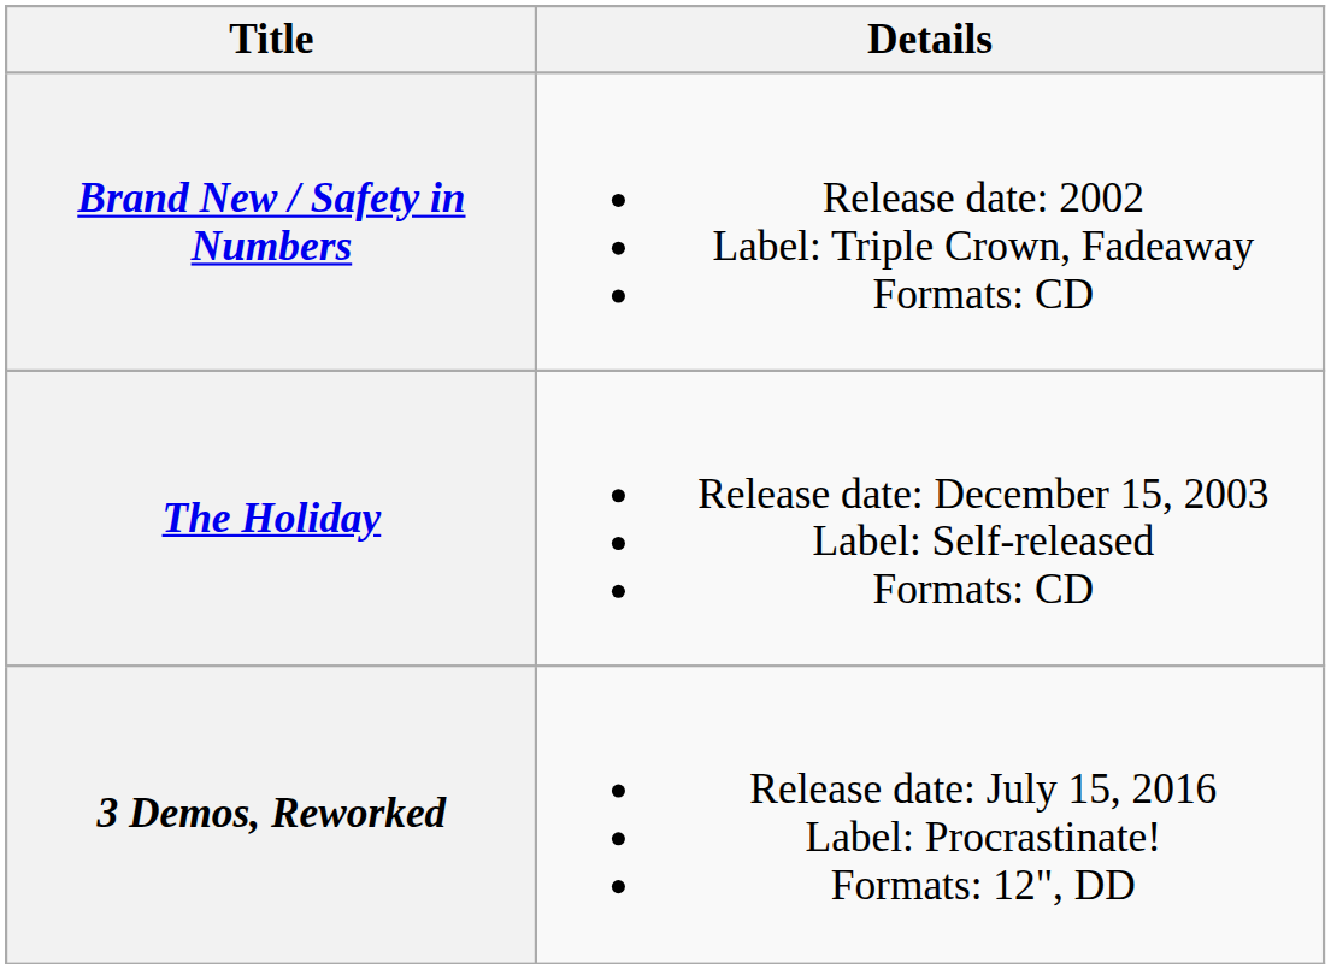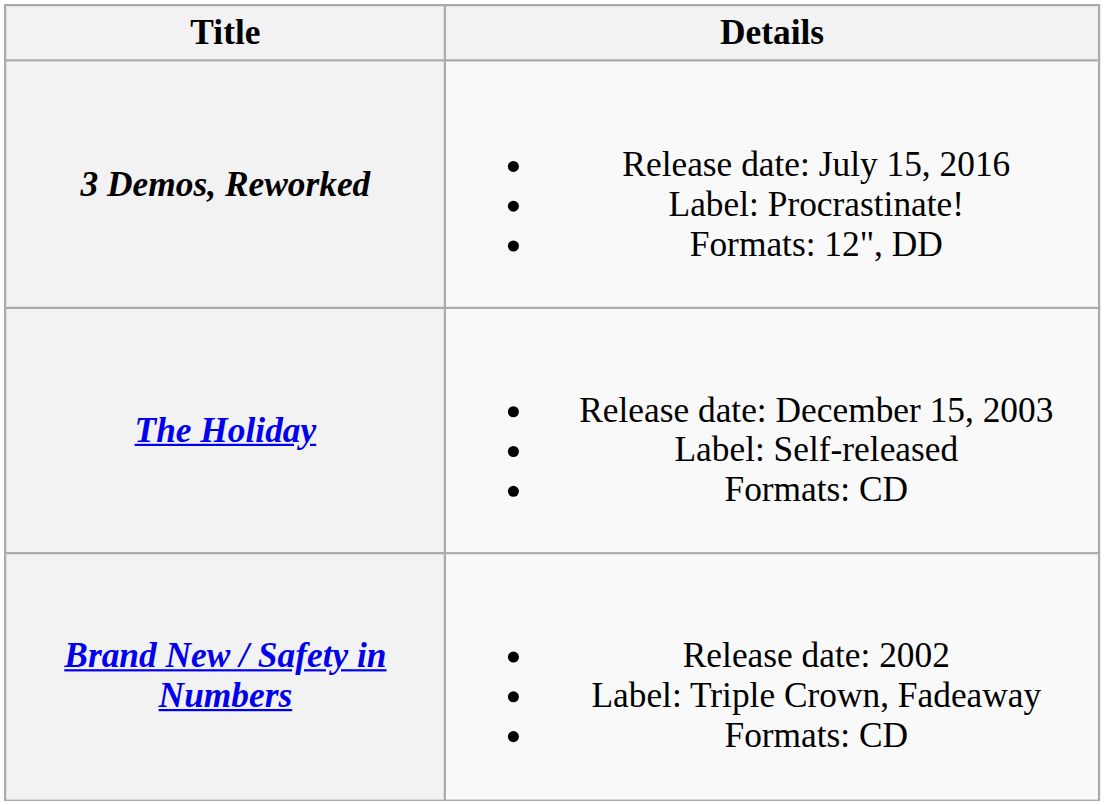rows swapped: Brand New / Safety in Numbers <-> 3 Demos, Reworked
